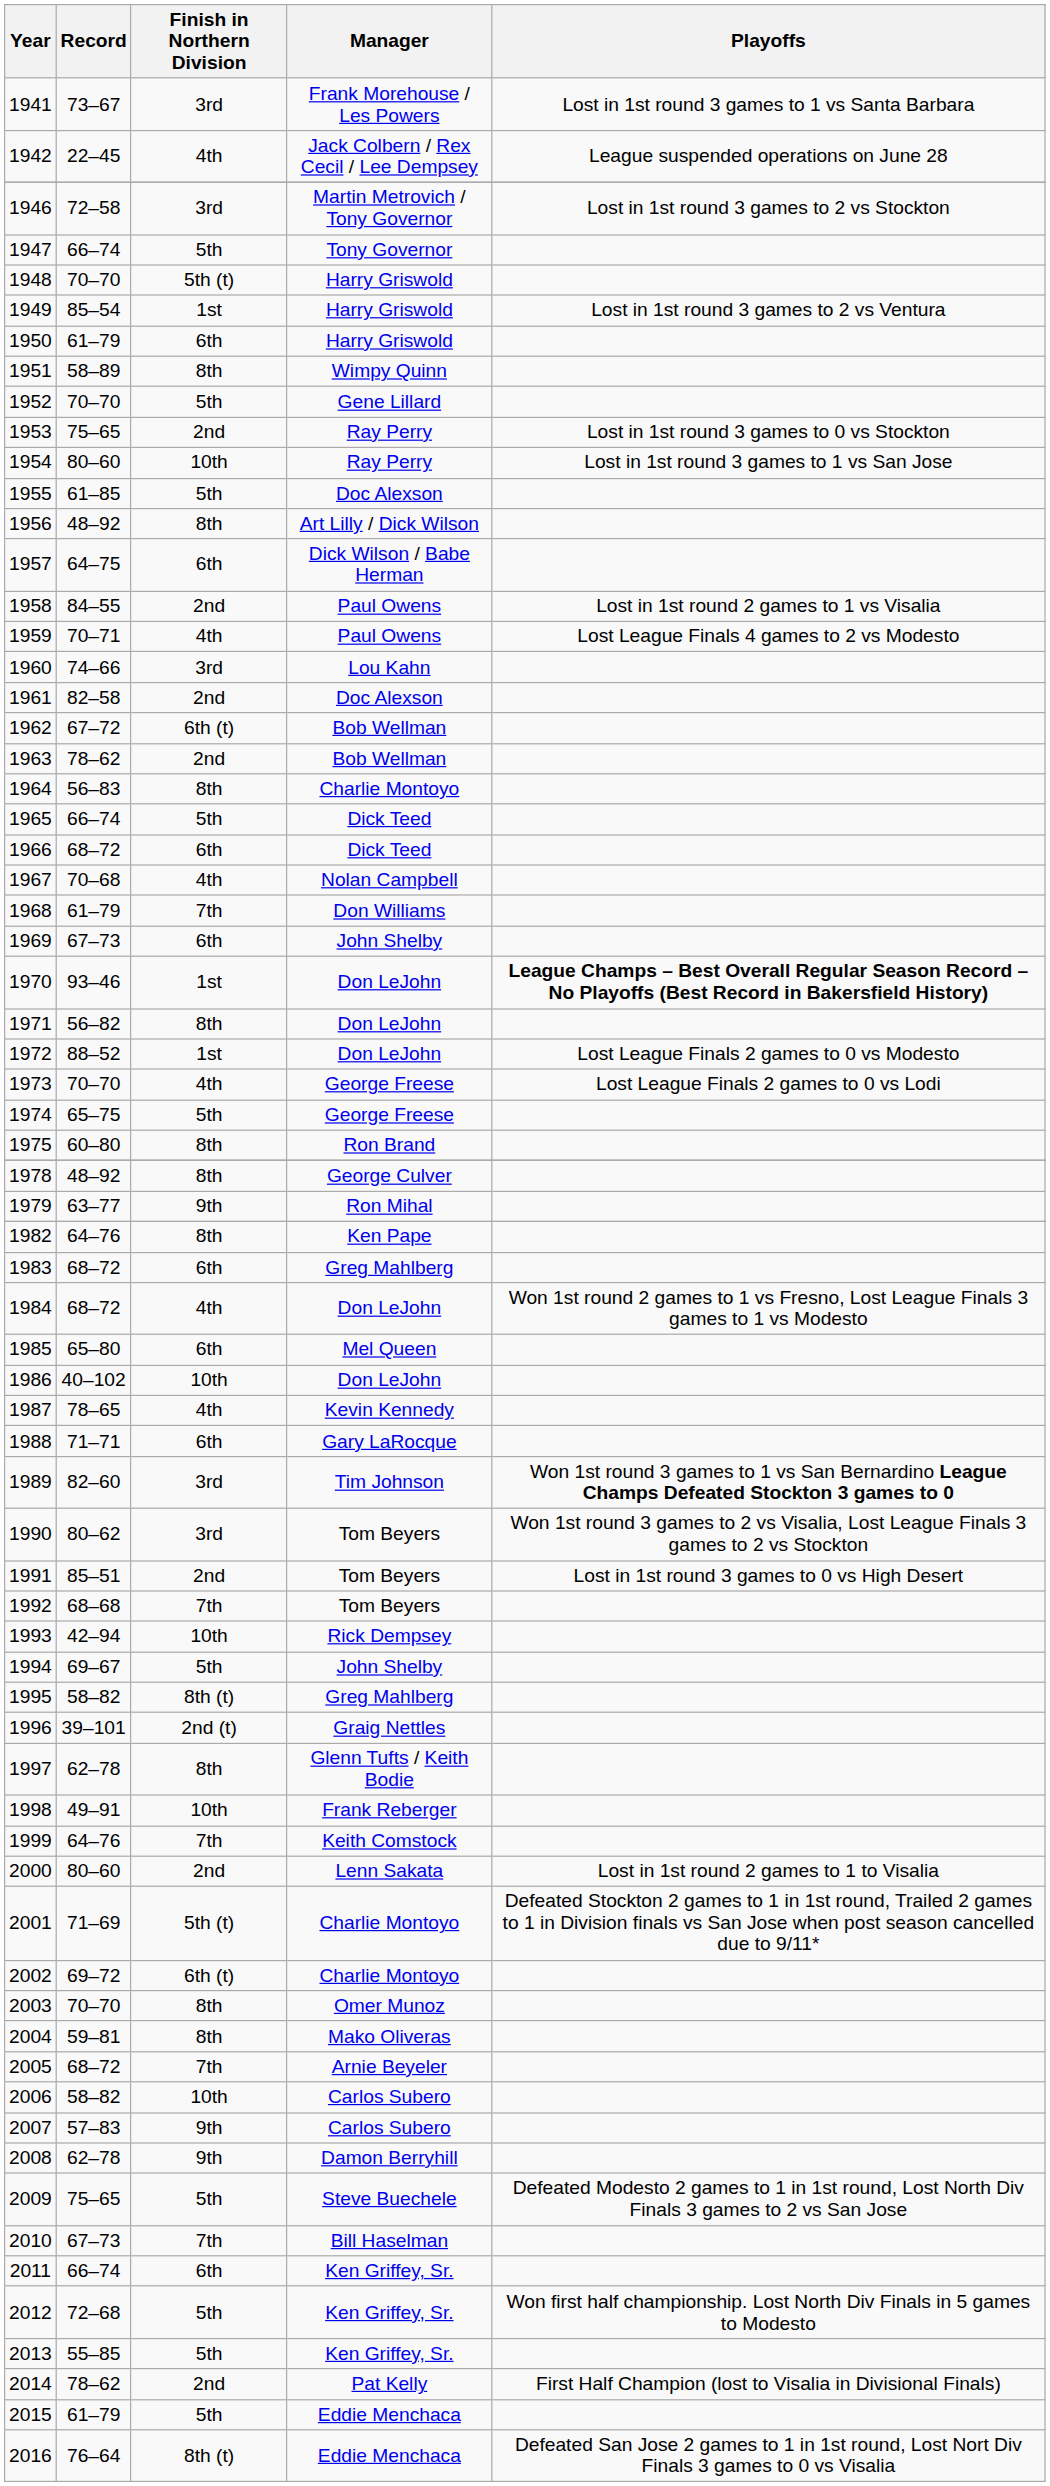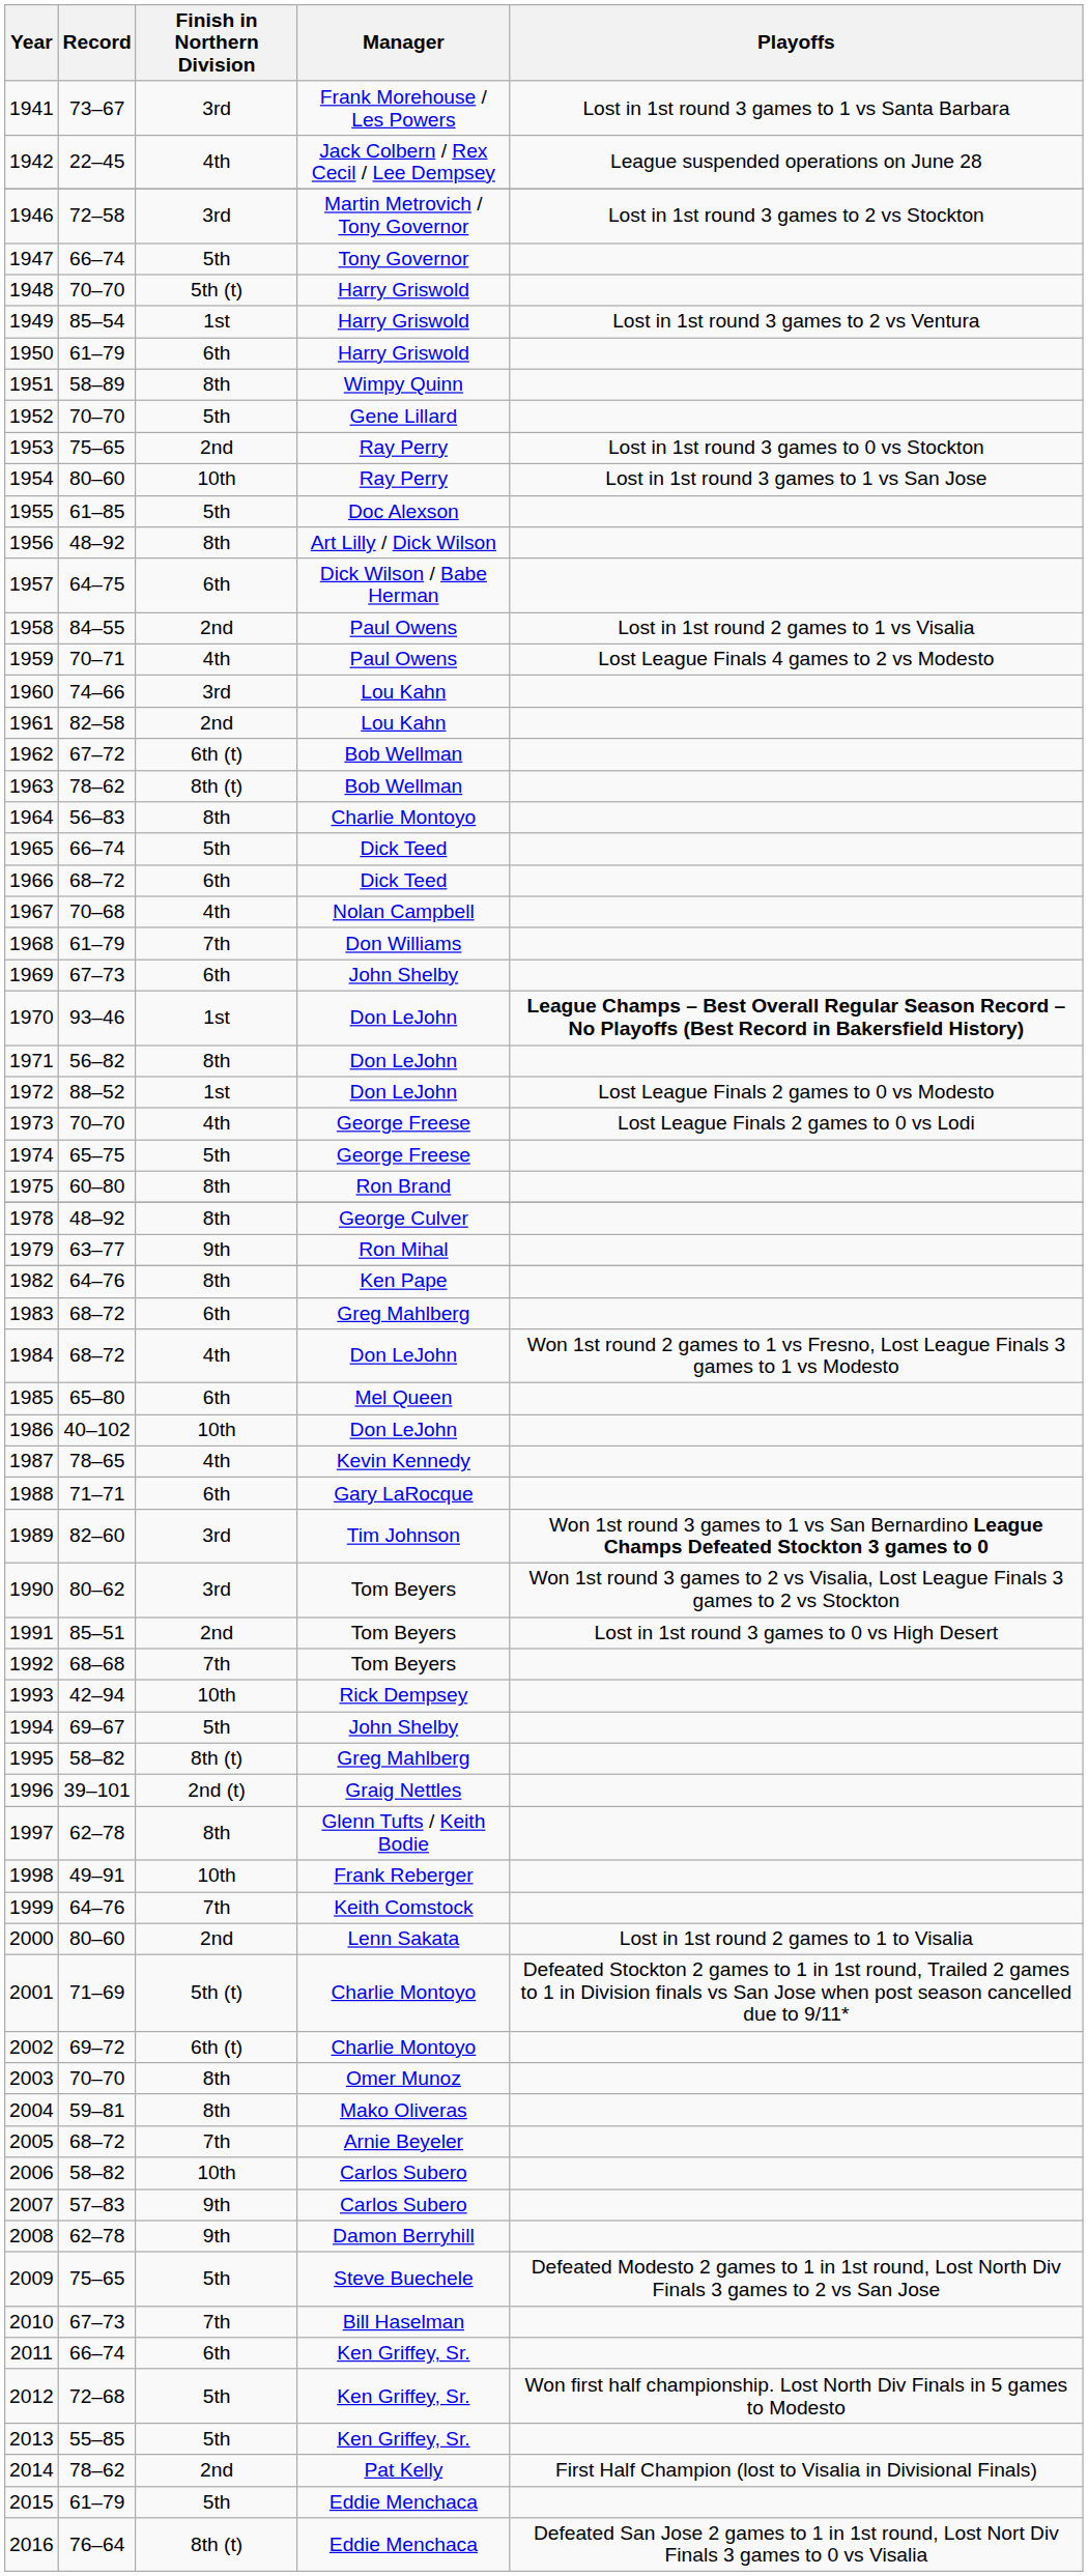1961 | Manager: Doc Alexson -> Lou Kahn
1963 | Finish in Northern Division: 2nd -> 8th (t)
